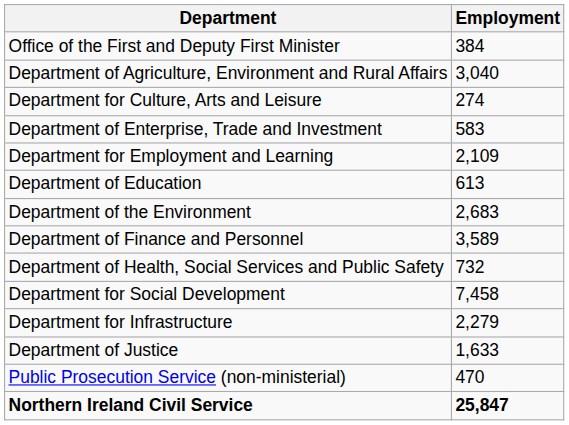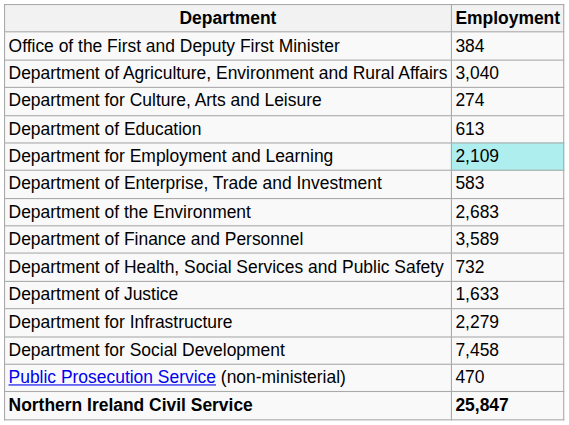rows swapped: Department of Education <-> Department of Enterprise, Trade and Investment
Department for Employment and Learning | Employment: no background -> paleturquoise background
rows swapped: Department of Justice <-> Department for Social Development
